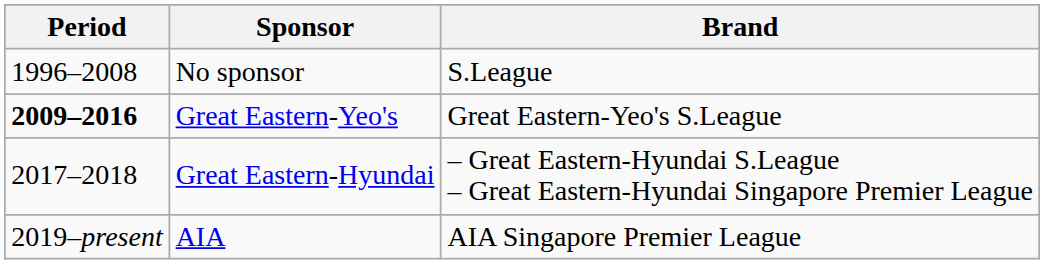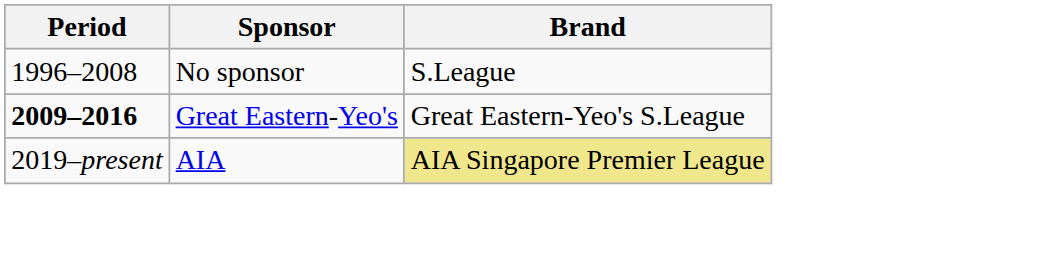- row: 2017–2018 | Great Eastern-Hyundai | – Great Eastern-Hyundai S.League – Great Eastern-Hyundai Singapore Premier League
AIA | Brand: no background -> khaki background
